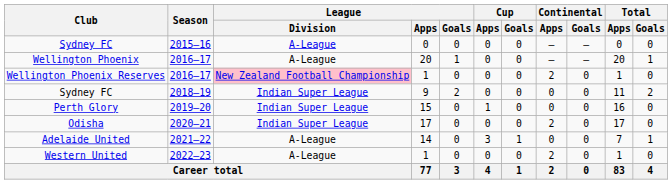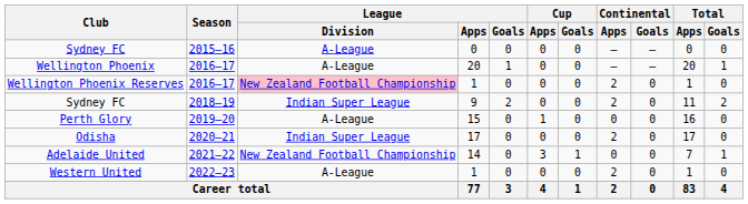Sydney FC / 2018–19 | Continental / Apps: 0 -> 2
Perth Glory | League / Division: Indian Super League -> A-League
Adelaide United | League / Division: A-League -> New Zealand Football Championship
